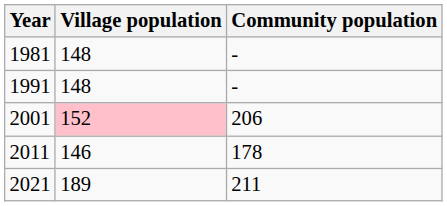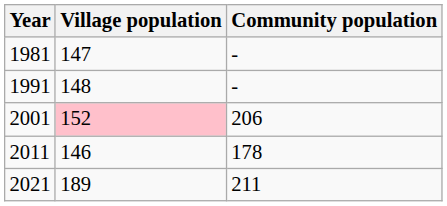1981 | Village population: 148 -> 147
